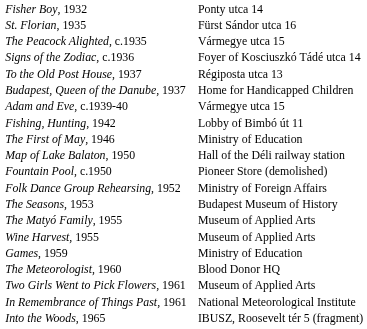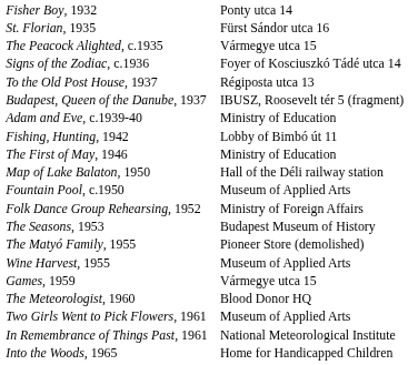Budapest, Queen of the Danube, 1937 | column 2: Home for Handicapped Children -> IBUSZ, Roosevelt tér 5 (fragment)
Adam and Eve, c.1939-40 | column 2: Vármegye utca 15 -> Ministry of Education
Fountain Pool, c.1950 | column 2: Pioneer Store (demolished) -> Museum of Applied Arts
The Matyó Family, 1955 | column 2: Museum of Applied Arts -> Pioneer Store (demolished)
Games, 1959 | column 2: Ministry of Education -> Vármegye utca 15
Into the Woods, 1965 | column 2: IBUSZ, Roosevelt tér 5 (fragment) -> Home for Handicapped Children
